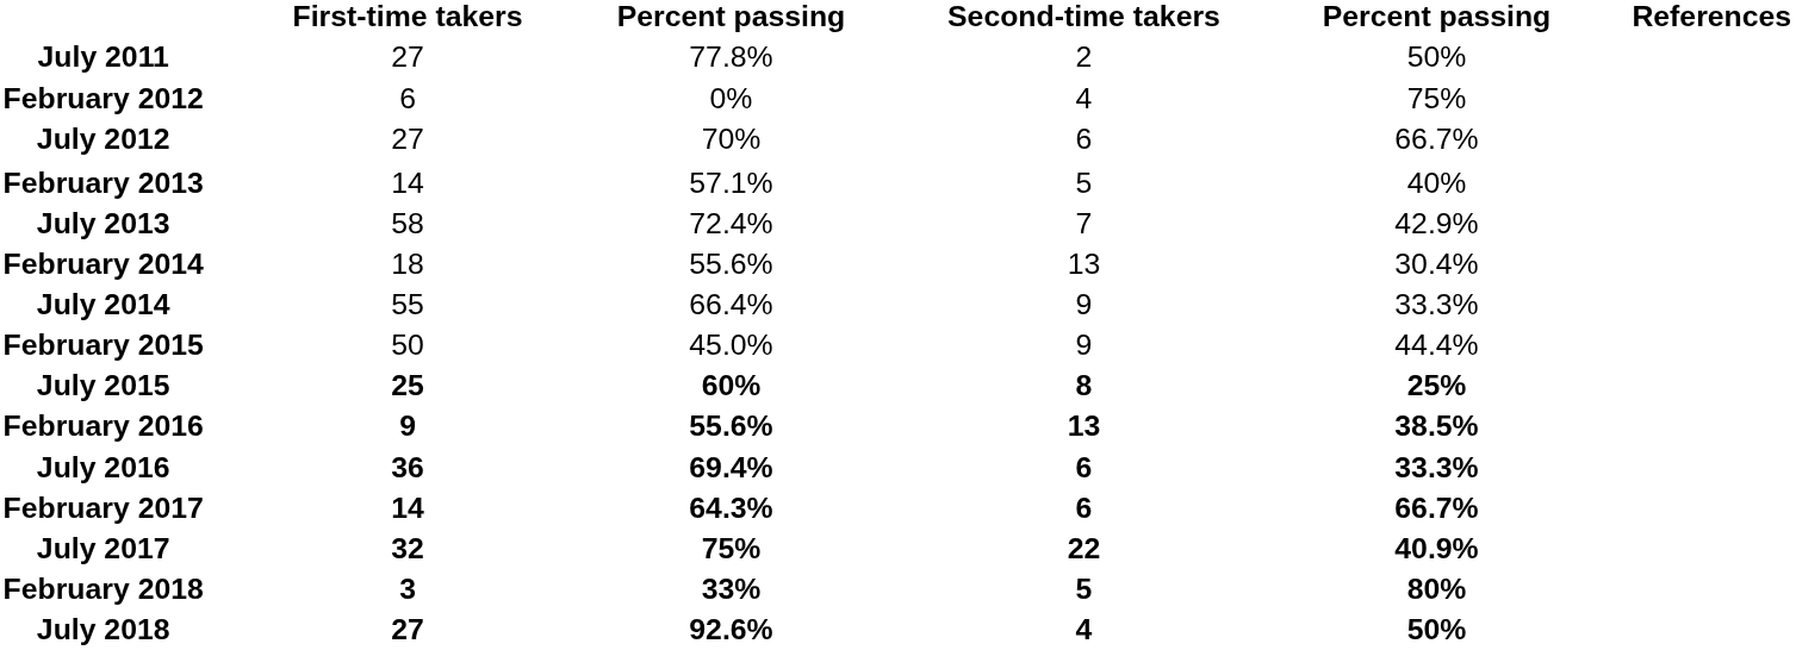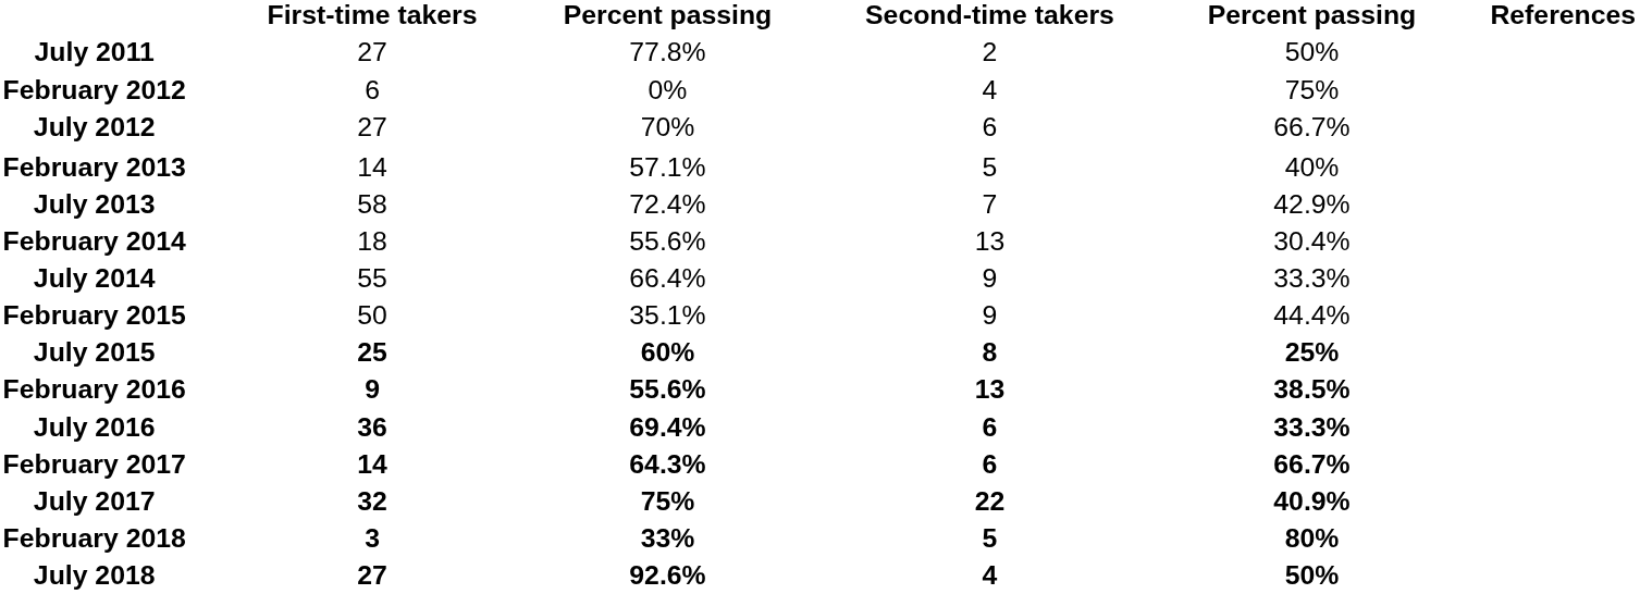February 2015 | column 3: 45.0% -> 35.1%
